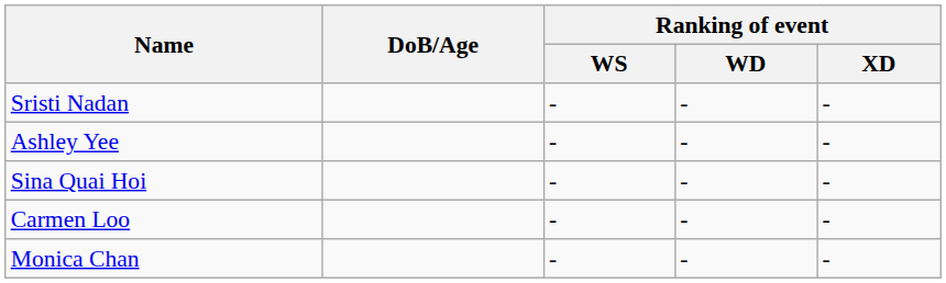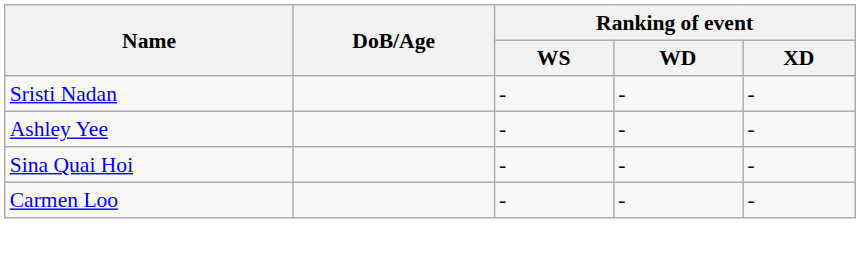- row: Monica Chan | - | - | -
